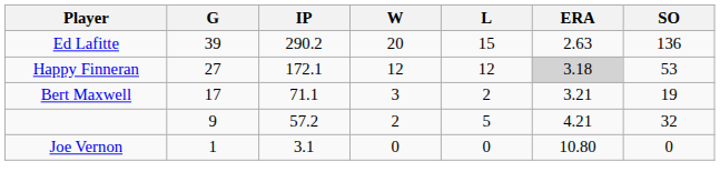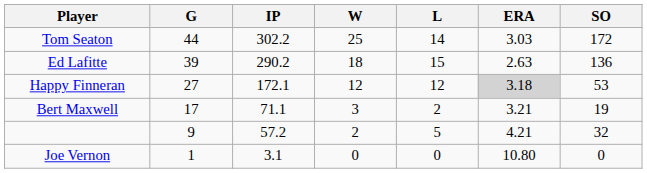+ row: Tom Seaton | 44 | 302.2 | 25 | 14 | 3.03 | 172
Ed Lafitte | W: 20 -> 18
